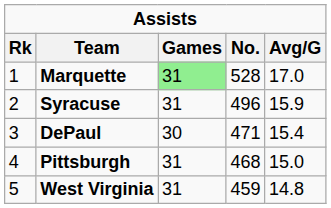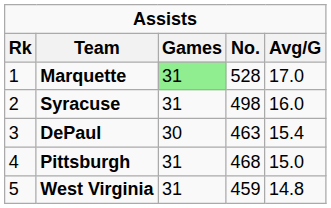Syracuse | No.: 496 -> 498
Syracuse | Avg/G: 15.9 -> 16.0
DePaul | No.: 471 -> 463
